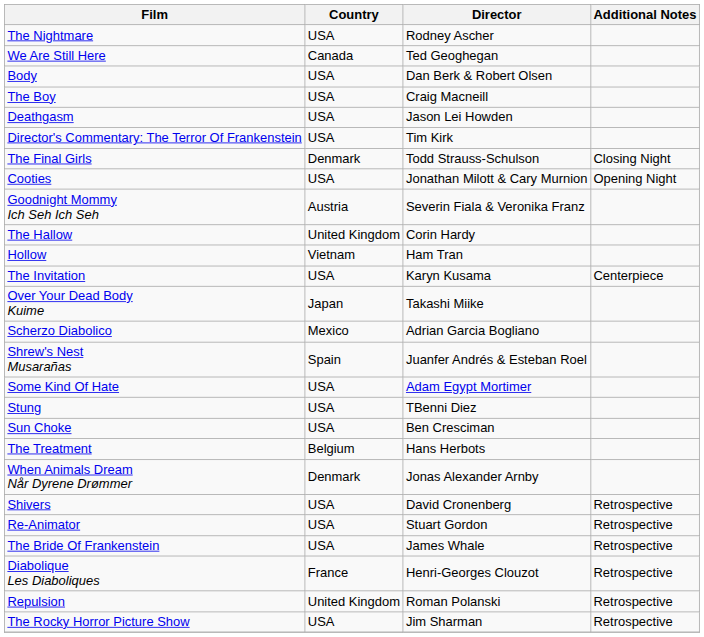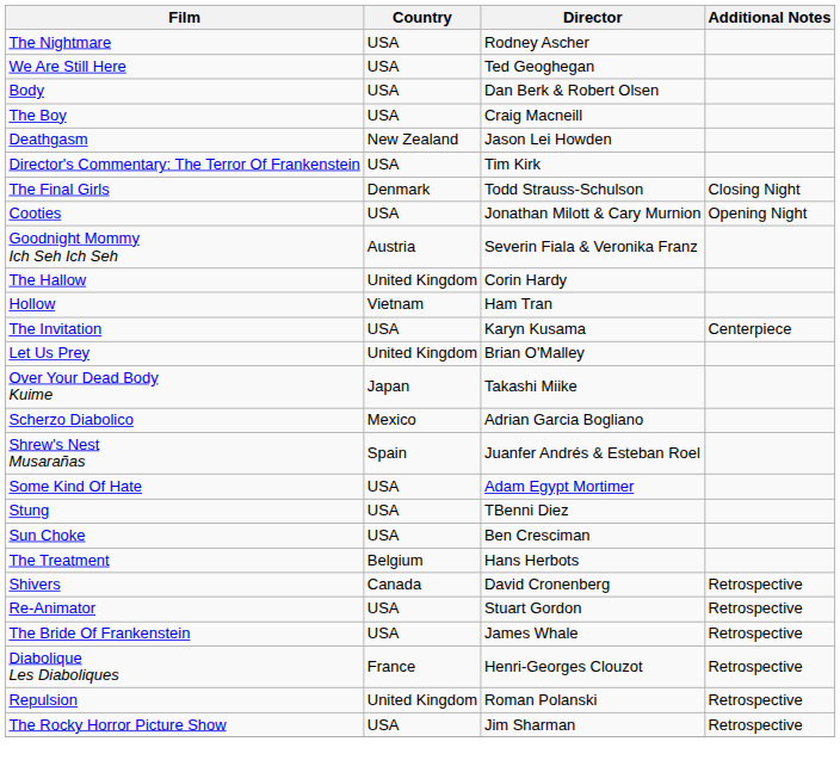We Are Still Here | Country: Canada -> USA
Deathgasm | Country: USA -> New Zealand
+ row: Let Us Prey | United Kingdom | Brian O'Malley
- row: When Animals Dream Når Dyrene Drømmer | Denmark | Jonas Alexander Arnby
Shivers | Country: USA -> Canada
